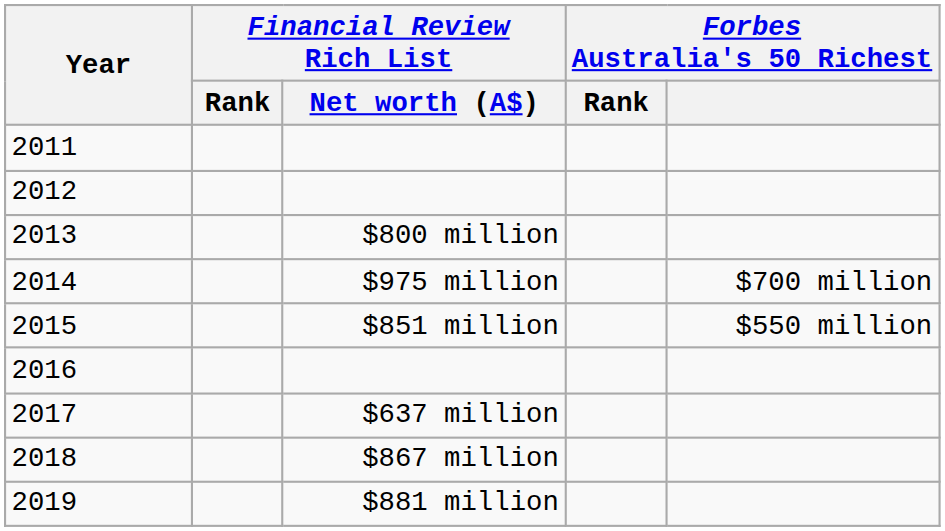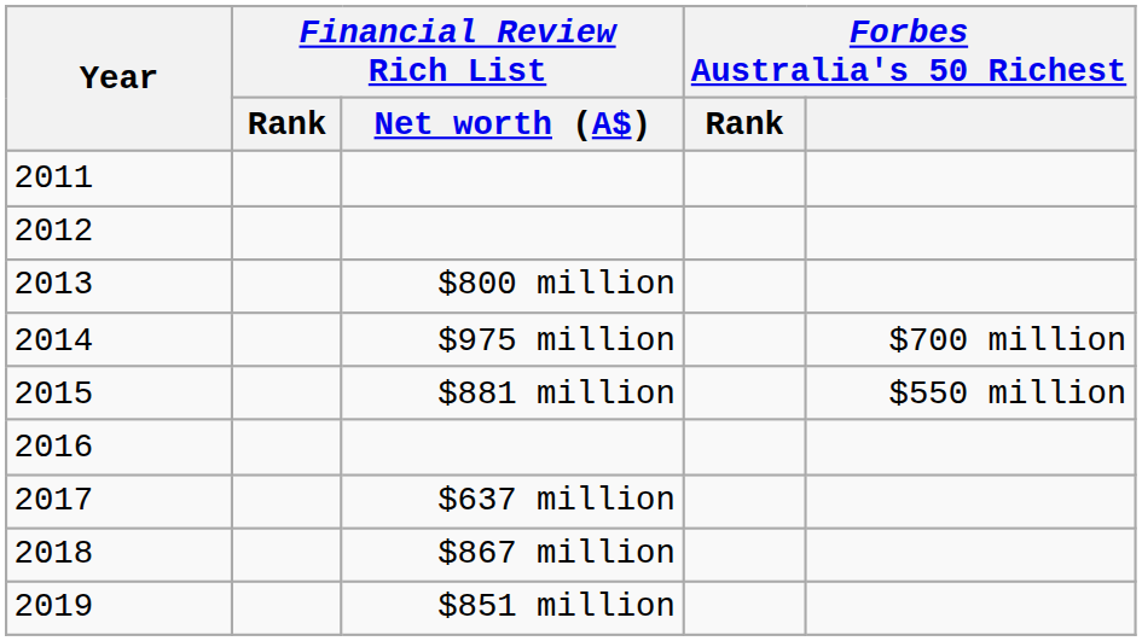2015 | Financial Review Rich List / Net worth (A$): $851 million -> $881 million
2019 | Financial Review Rich List / Net worth (A$): $881 million -> $851 million
